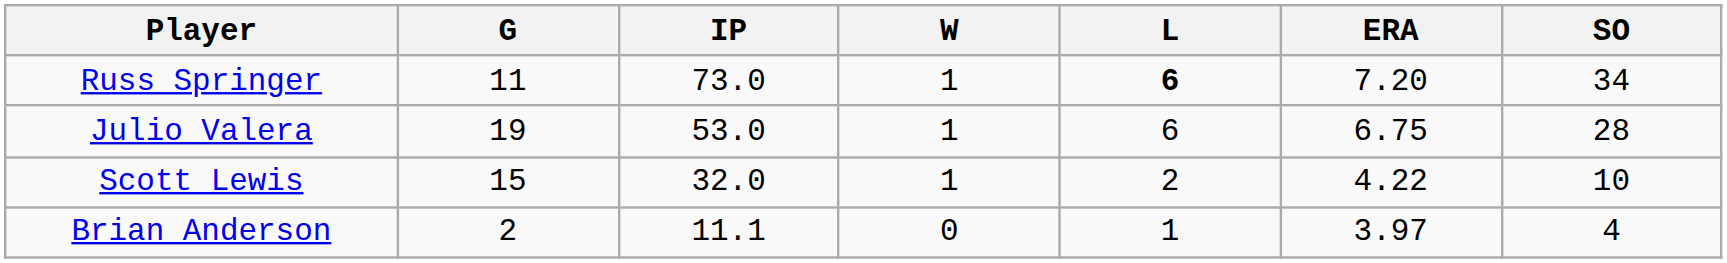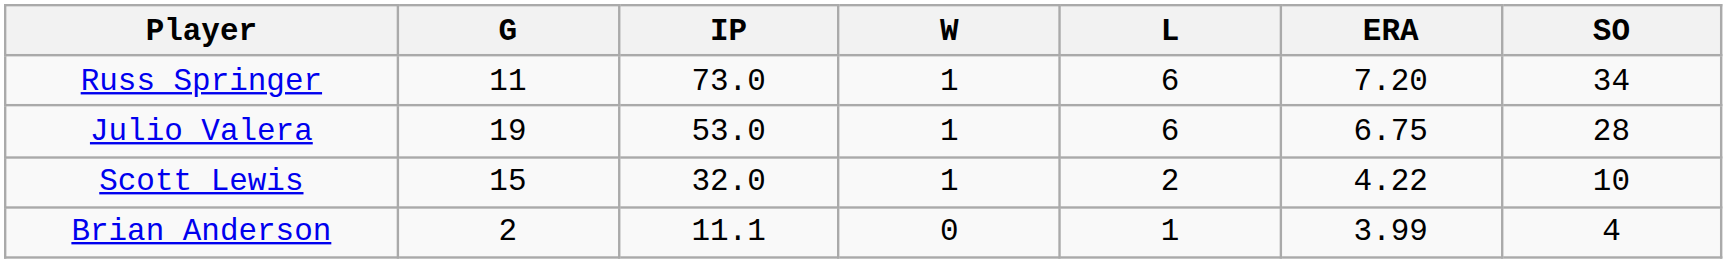Russ Springer | L: bold -> normal
Brian Anderson | ERA: 3.97 -> 3.99
